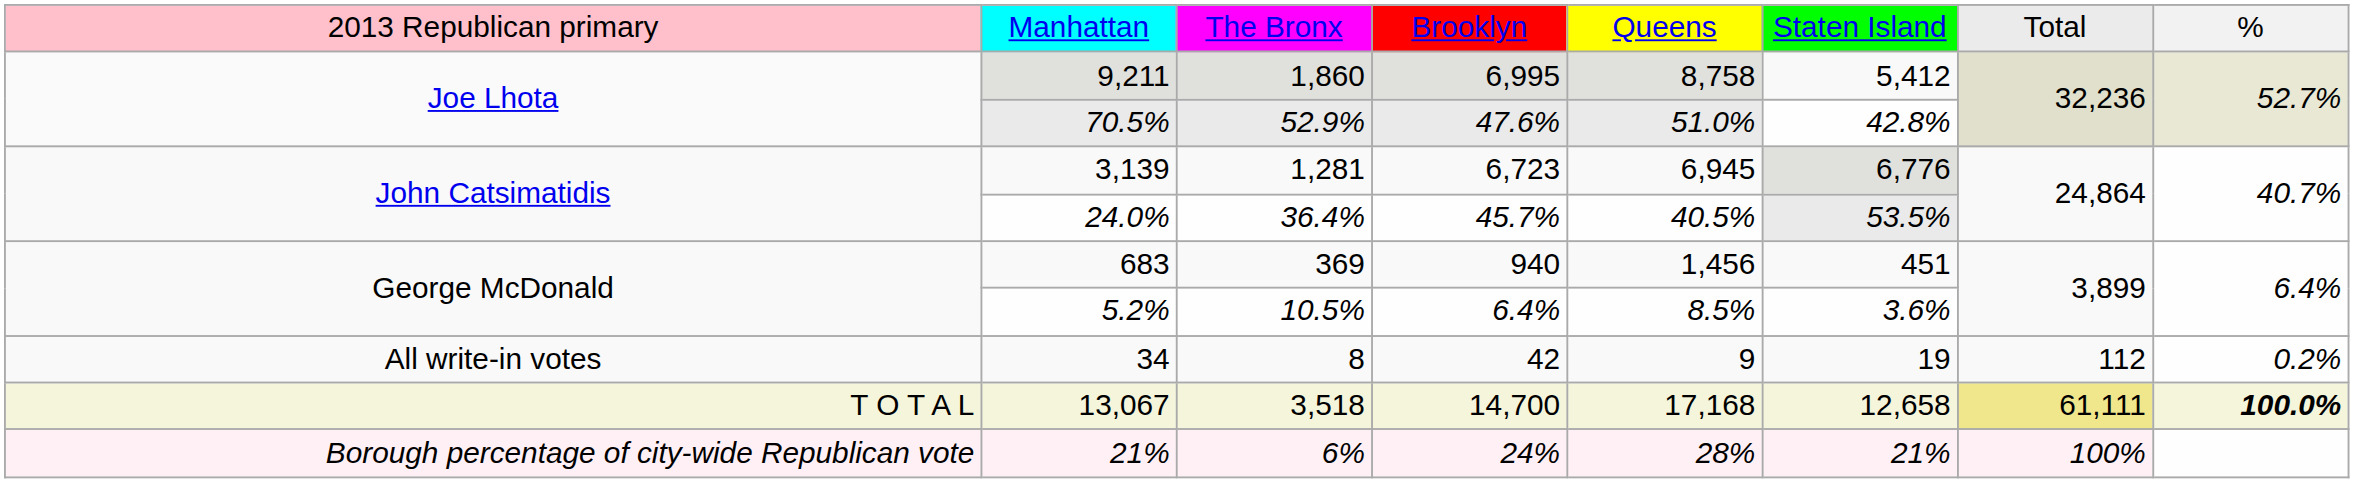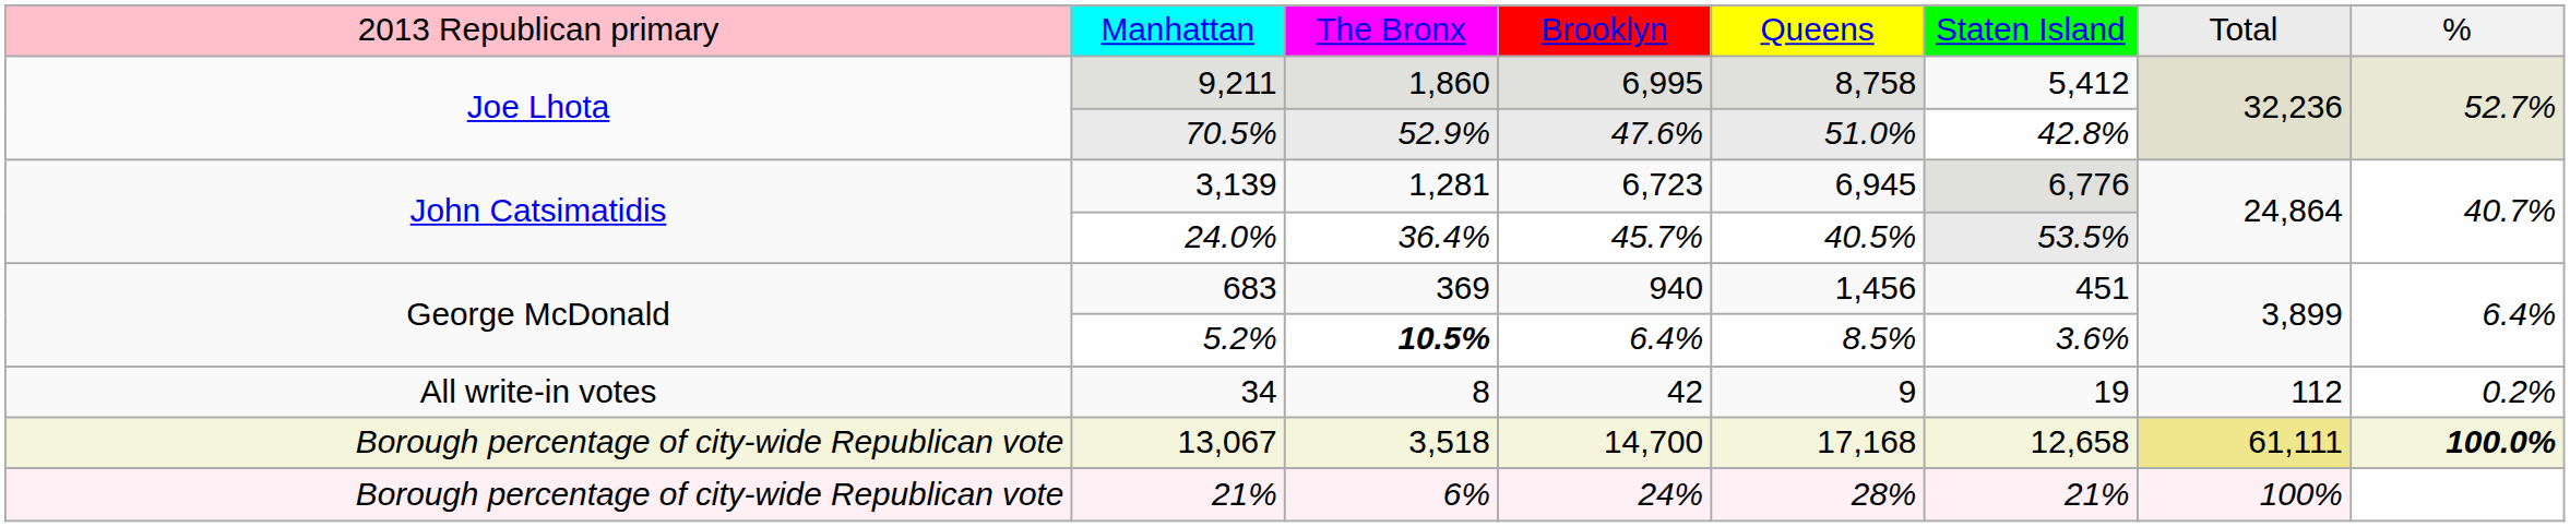5.2% | column 3: normal -> bold
13,067 | column 1: T O T A L -> Borough percentage of city-wide Republican vote
